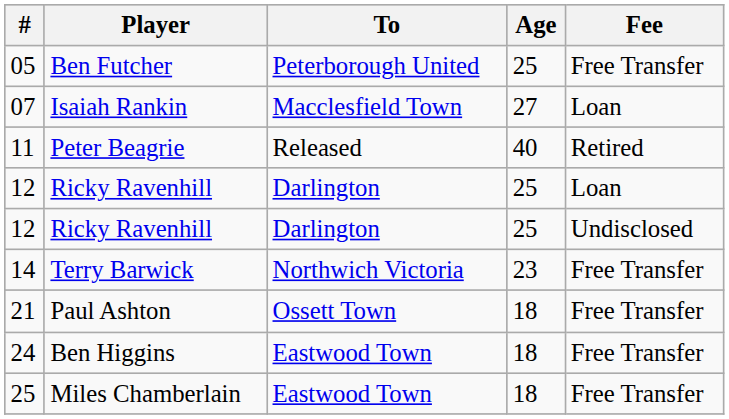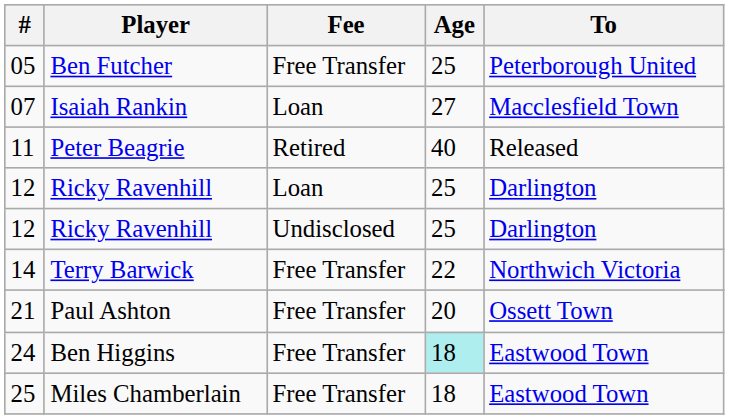columns swapped: To <-> Fee
14 | Age: 23 -> 22
21 | Age: 18 -> 20
24 | Age: no background -> paleturquoise background
